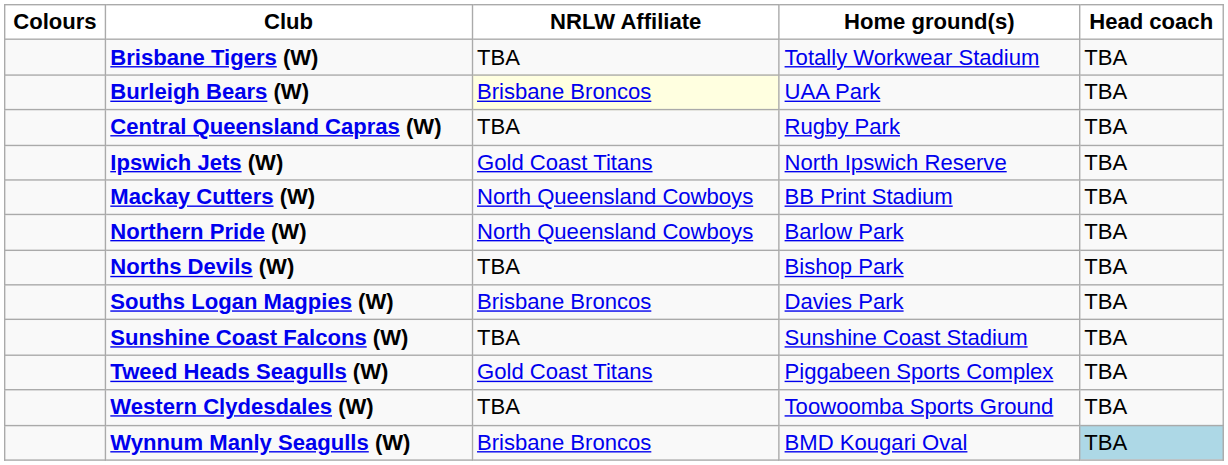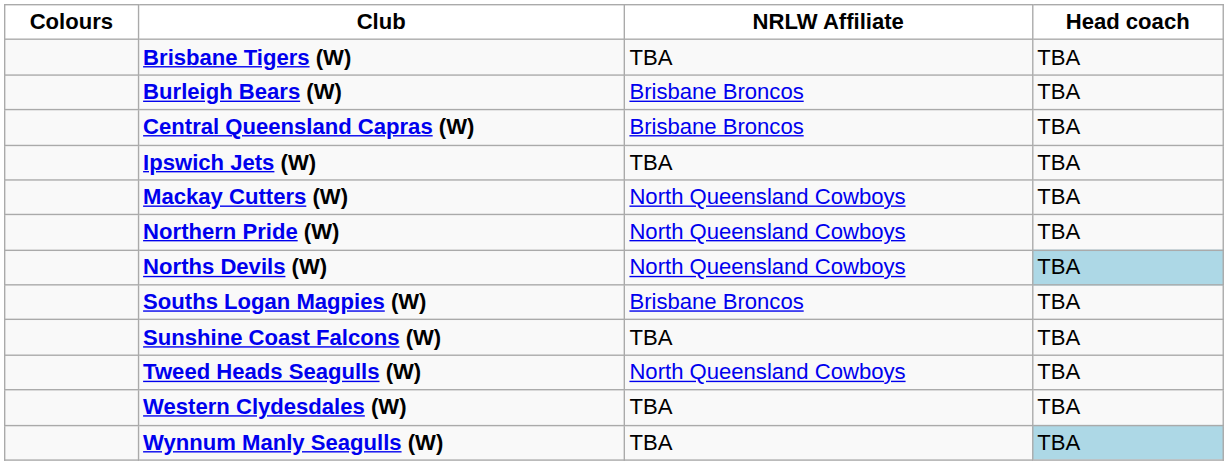- column: Home ground(s) | Totally Workwear Stadium | UAA Park | Rugby Park | North Ipswich Reserve | BB Print Stadium | Barlow Park | Bishop Park | Davies Park | Sunshine Coast Stadium | Piggabeen Sports Complex | Toowoomba Sports Ground | BMD Kougari Oval
Burleigh Bears (W) | NRLW Affiliate: lightyellow background -> no background
Central Queensland Capras (W) | NRLW Affiliate: TBA -> Brisbane Broncos
Ipswich Jets (W) | NRLW Affiliate: Gold Coast Titans -> TBA
Norths Devils (W) | NRLW Affiliate: TBA -> North Queensland Cowboys
Norths Devils (W) | Head coach: no background -> lightblue background
Tweed Heads Seagulls (W) | NRLW Affiliate: Gold Coast Titans -> North Queensland Cowboys
Wynnum Manly Seagulls (W) | NRLW Affiliate: Brisbane Broncos -> TBA
